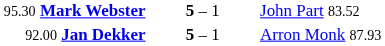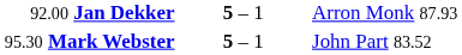rows swapped: 92.00 Jan Dekker <-> 95.30 Mark Webster
